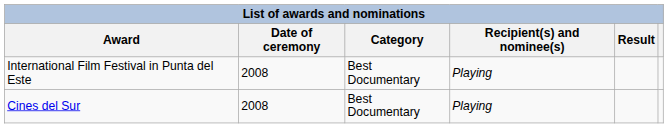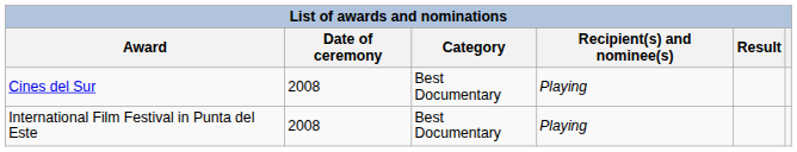rows swapped: International Film Festival in Punta del Este <-> Cines del Sur
